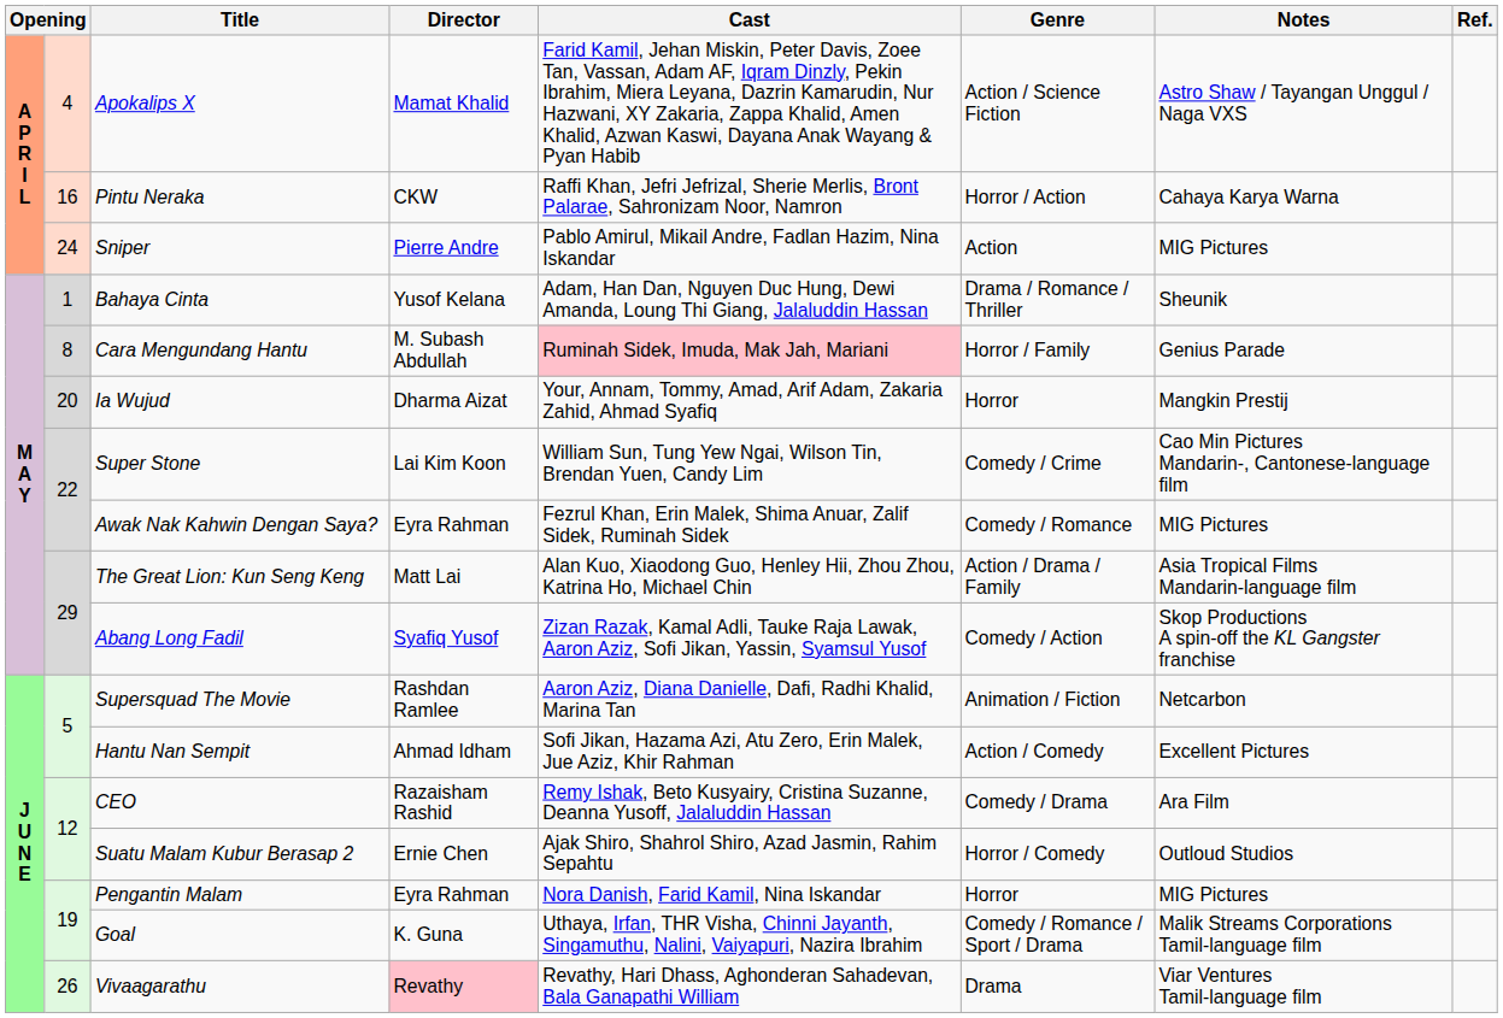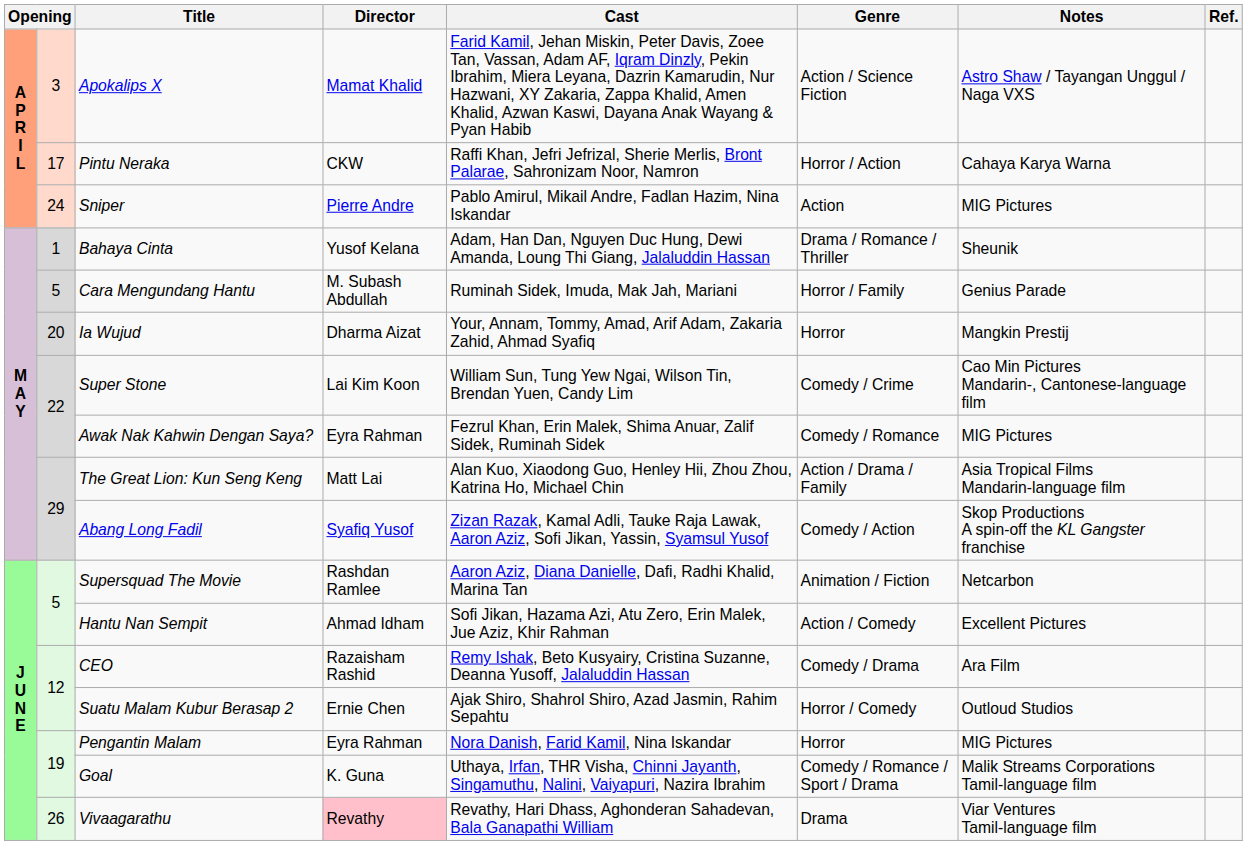Apokalips X | column 2: 4 -> 3
Pintu Neraka | column 2: 16 -> 17
Cara Mengundang Hantu | column 2: 8 -> 5
Cara Mengundang Hantu | Cast: pink background -> no background
